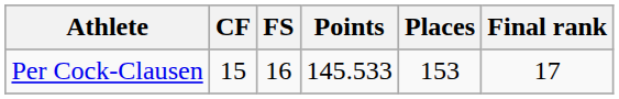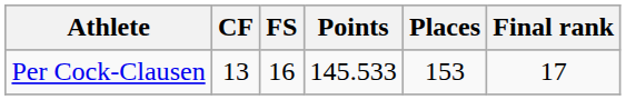Per Cock-Clausen | CF: 15 -> 13
